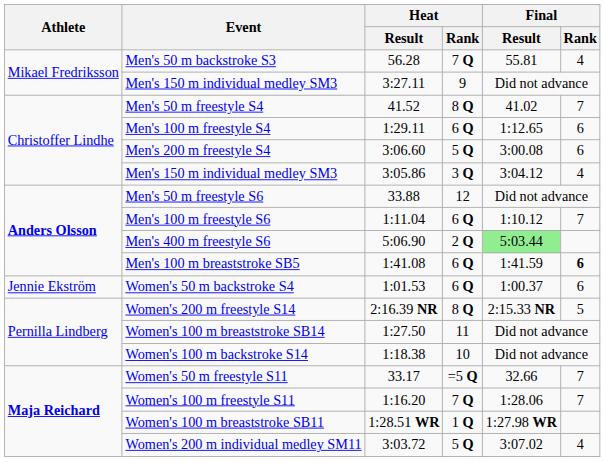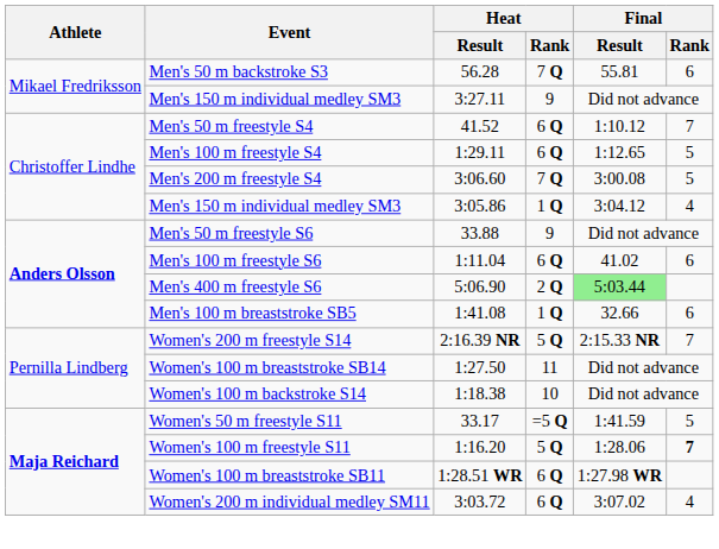Men's 50 m backstroke S3 | Final / Rank: 4 -> 6
Men's 50 m freestyle S4 | Heat / Rank: 8 Q -> 6 Q
Men's 50 m freestyle S4 | Final / Result: 41.02 -> 1:10.12
Men's 100 m freestyle S4 | Final / Rank: 6 -> 5
Men's 200 m freestyle S4 | Heat / Rank: 5 Q -> 7 Q
Men's 200 m freestyle S4 | Final / Rank: 6 -> 5
Men's 150 m individual medley SM3 / 3:05.86 | Heat / Rank: 3 Q -> 1 Q
Men's 50 m freestyle S6 | Heat / Rank: 12 -> 9
Men's 100 m freestyle S6 | Final / Result: 1:10.12 -> 41.02
Men's 100 m freestyle S6 | Final / Rank: 7 -> 6
Men's 100 m breaststroke SB5 | Heat / Rank: 6 Q -> 1 Q
Men's 100 m breaststroke SB5 | Final / Result: 1:41.59 -> 32.66
Men's 100 m breaststroke SB5 | Final / Rank: bold -> normal
- row: Jennie Ekström | Women's 50 m backstroke S4 | 1:01.53 | 6 Q | 1:00.37 | 6
Women's 200 m freestyle S14 | Heat / Rank: 8 Q -> 5 Q
Women's 200 m freestyle S14 | Final / Rank: 5 -> 7
Women's 50 m freestyle S11 | Final / Result: 32.66 -> 1:41.59
Women's 50 m freestyle S11 | Final / Rank: 7 -> 5
Women's 100 m freestyle S11 | Heat / Rank: 7 Q -> 5 Q
Women's 100 m freestyle S11 | Final / Rank: normal -> bold
Women's 100 m breaststroke SB11 | Heat / Rank: 1 Q -> 6 Q
Women's 200 m individual medley SM11 | Heat / Rank: 5 Q -> 6 Q
